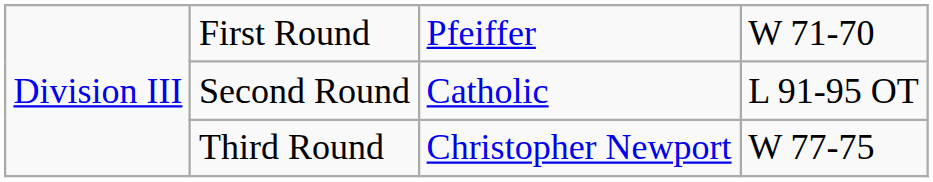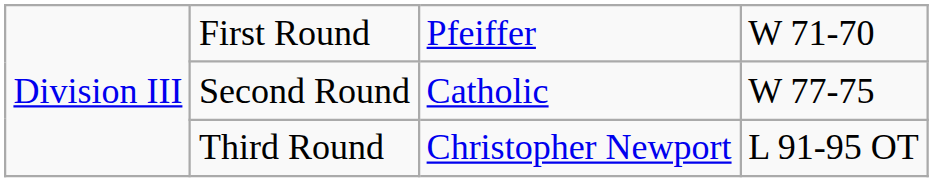Second Round | column 4: L 91-95 OT -> W 77-75
Third Round | column 4: W 77-75 -> L 91-95 OT
